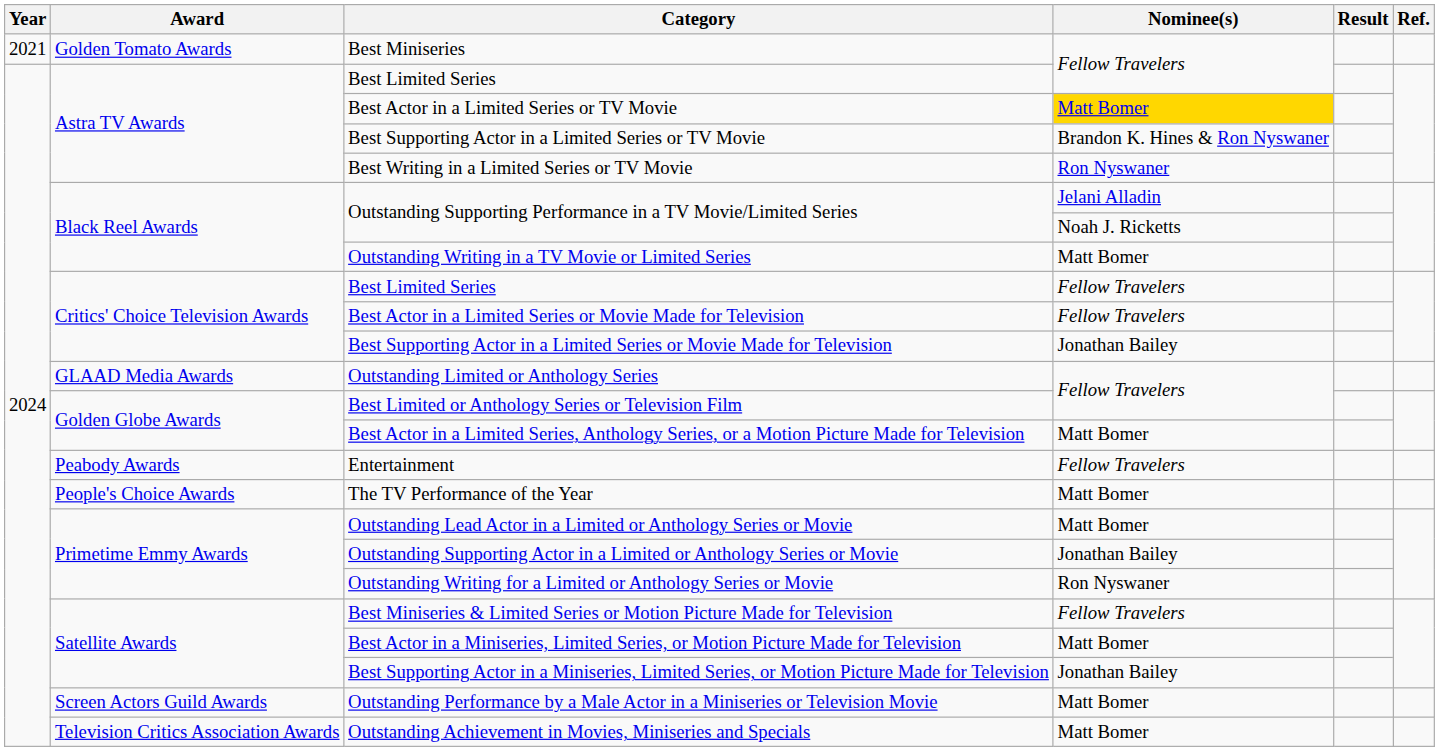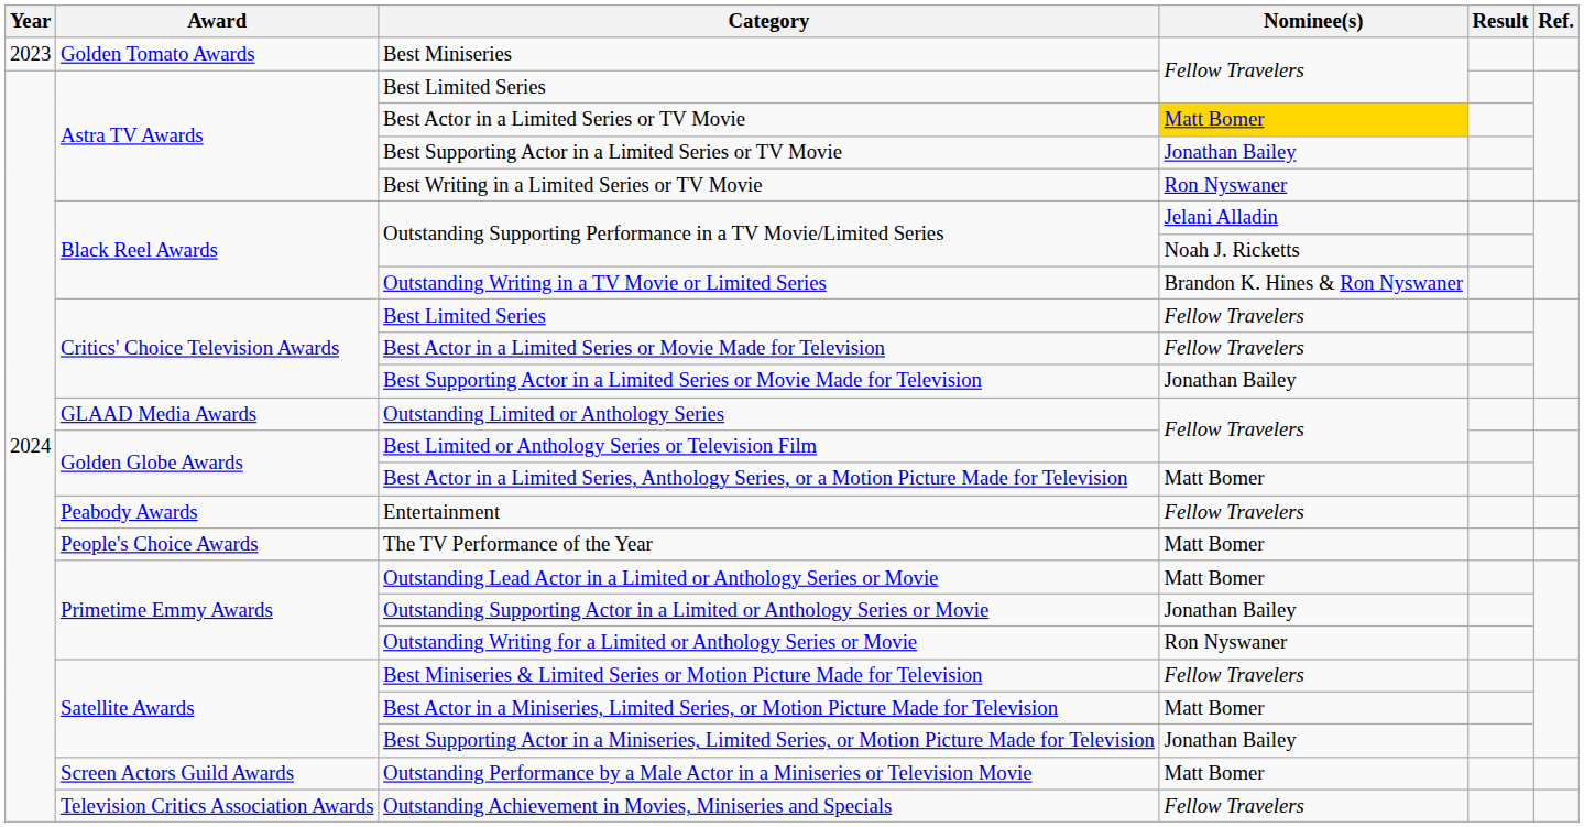Best Miniseries | Year: 2021 -> 2023
Best Supporting Actor in a Limited Series or TV Movie | Nominee(s): Brandon K. Hines & Ron Nyswaner -> Jonathan Bailey
Outstanding Writing in a TV Movie or Limited Series | Nominee(s): Matt Bomer -> Brandon K. Hines & Ron Nyswaner
Outstanding Achievement in Movies, Miniseries and Specials | Nominee(s): Matt Bomer -> Fellow Travelers
